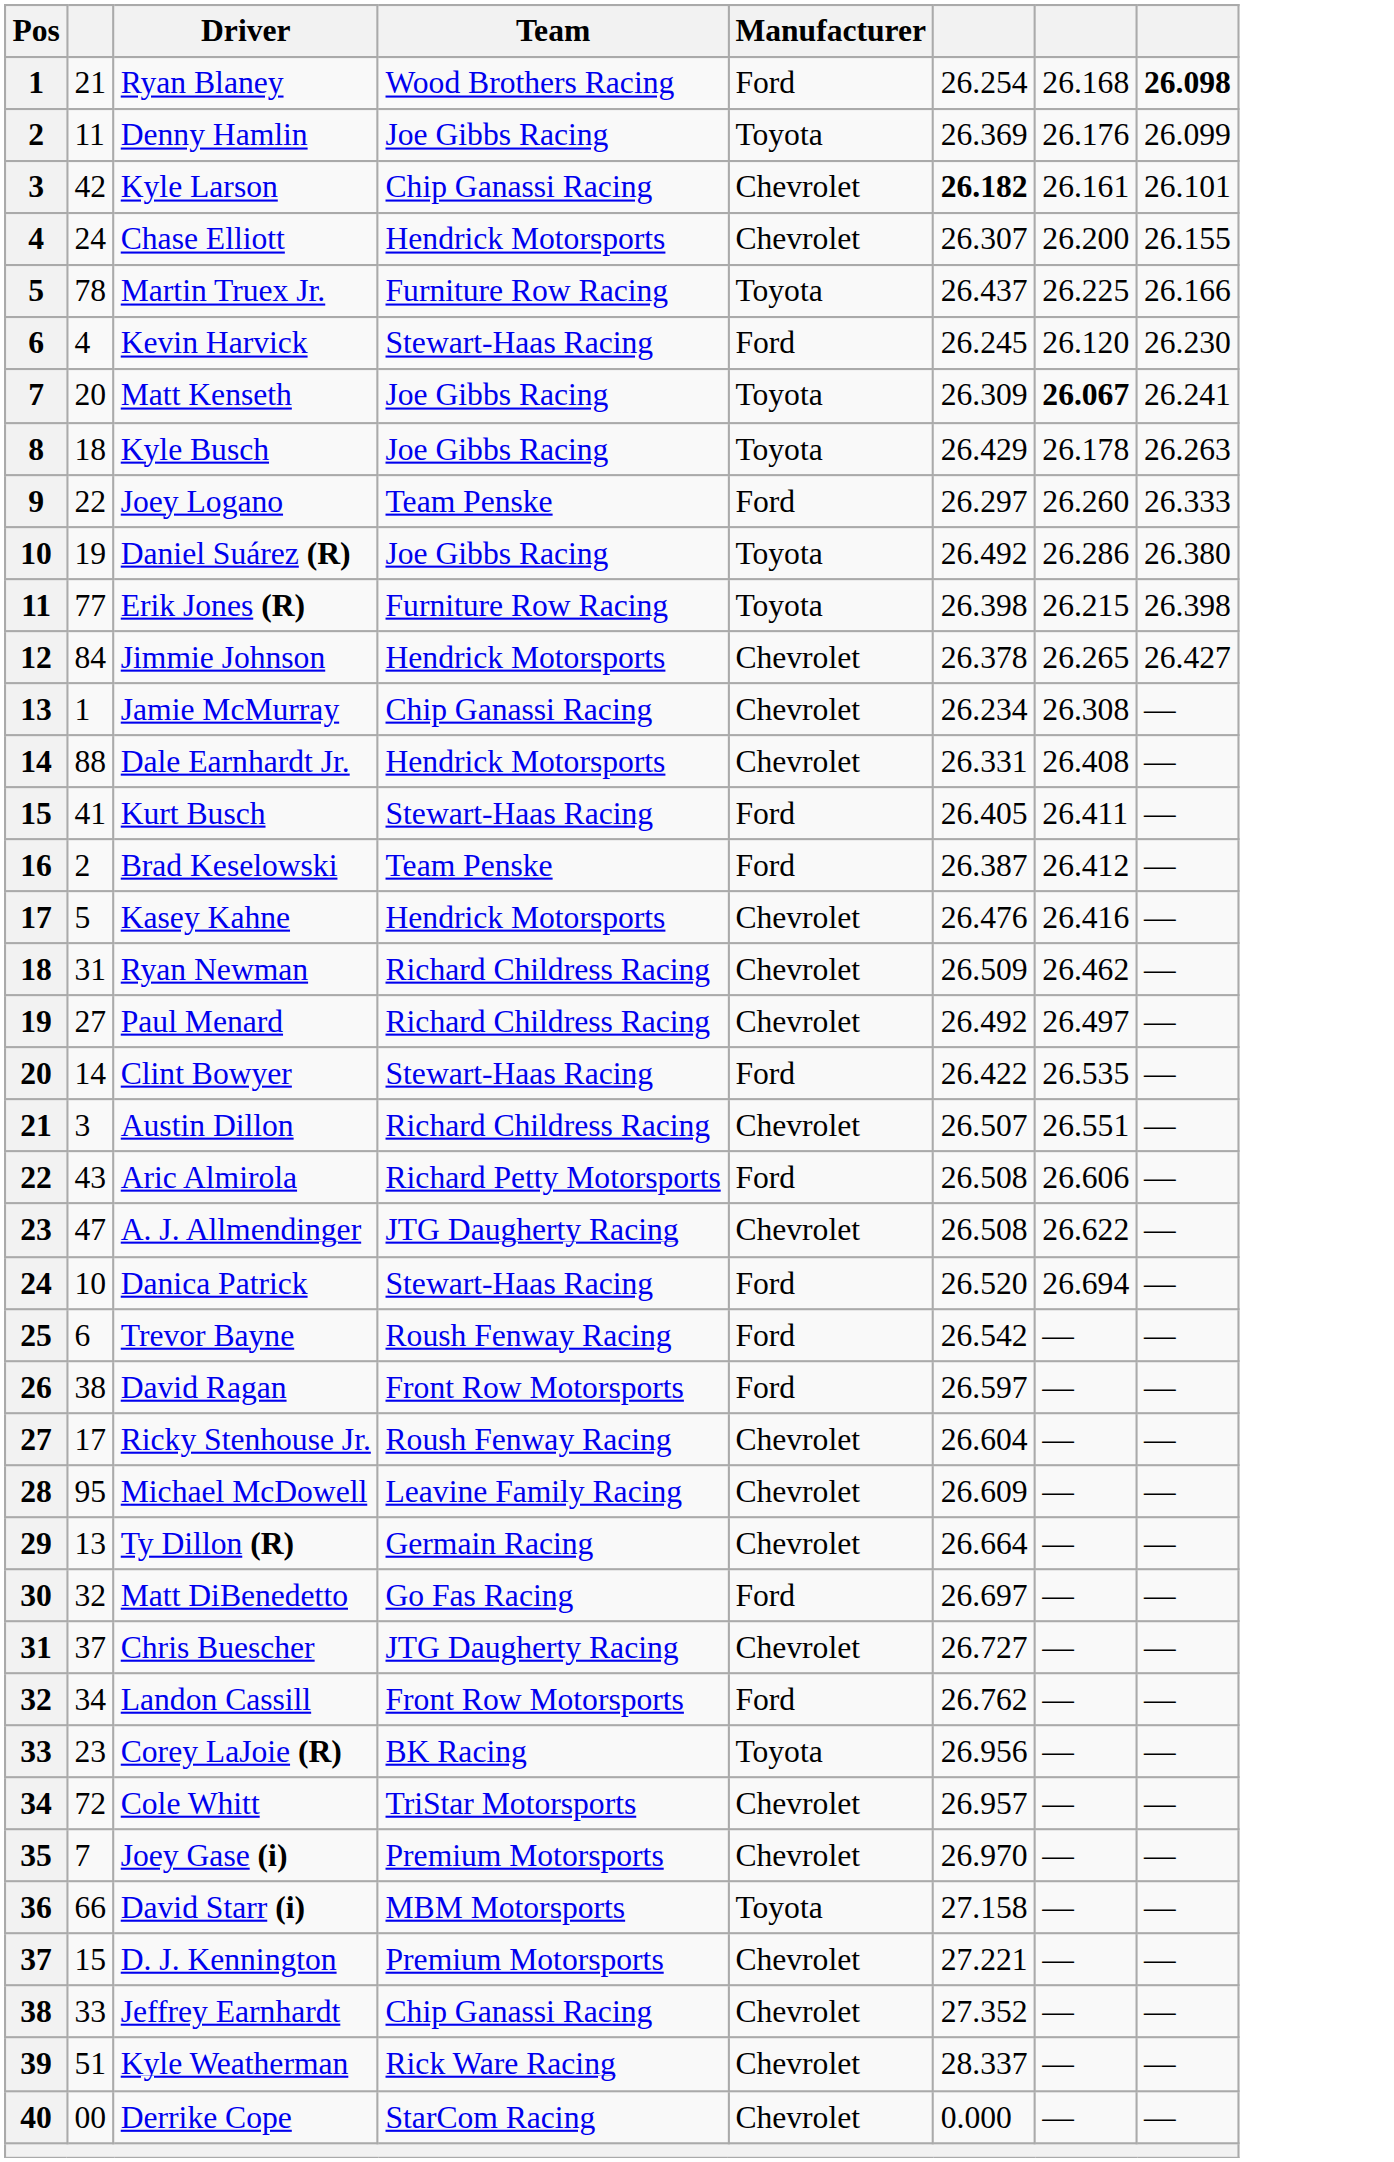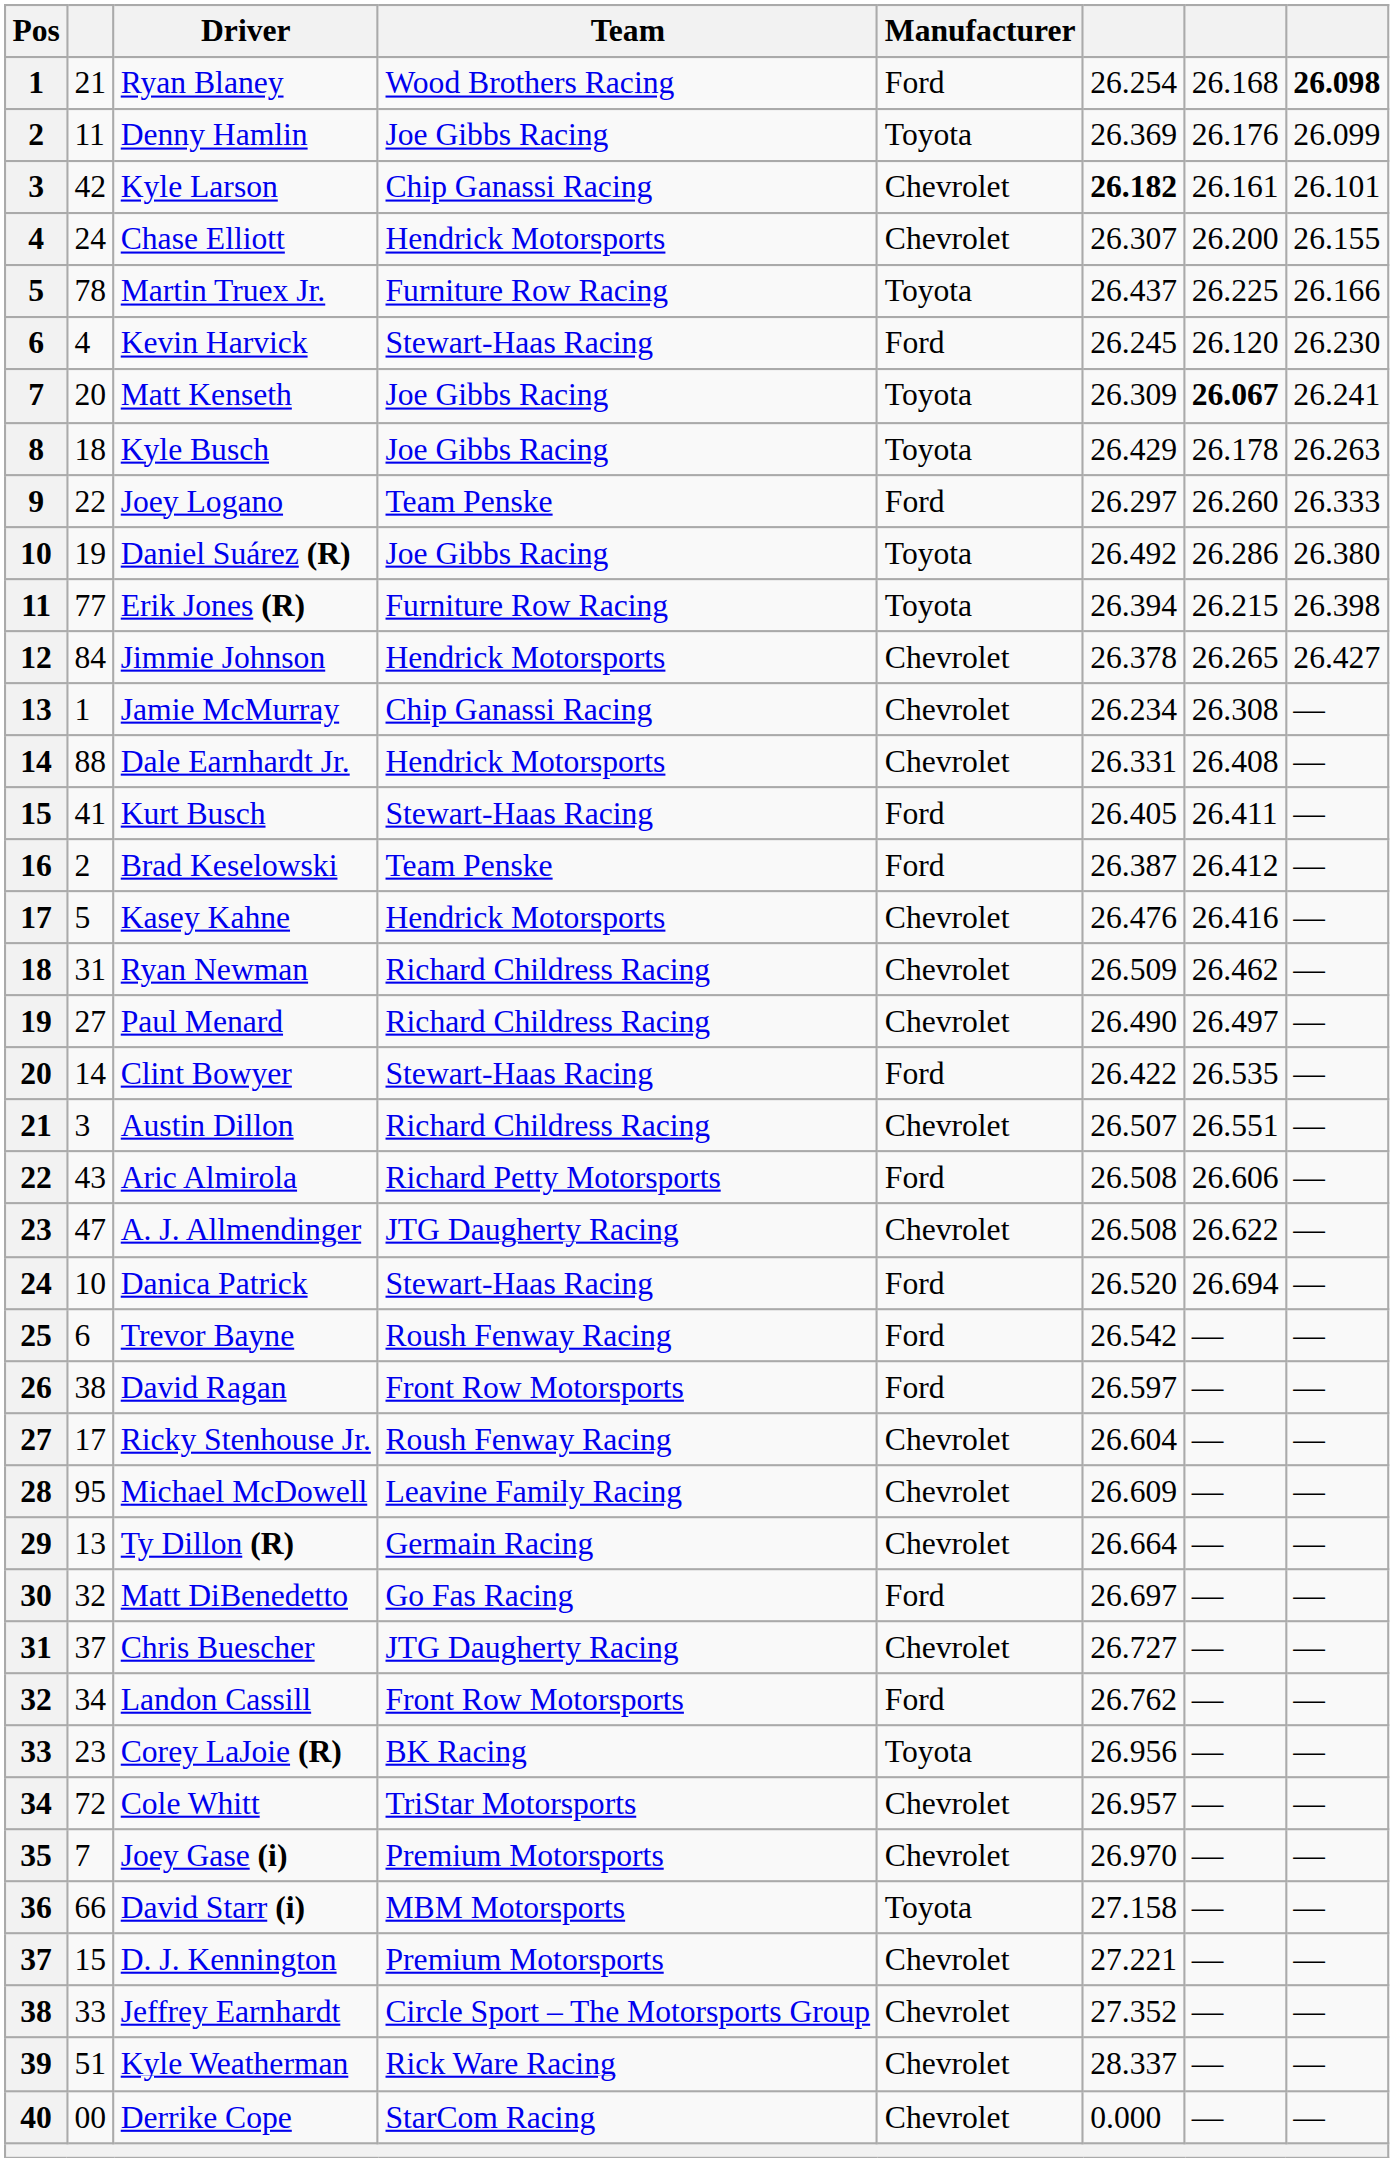Erik Jones (R) | column 6: 26.398 -> 26.394
Paul Menard | column 6: 26.492 -> 26.490
Jeffrey Earnhardt | Team: Chip Ganassi Racing -> Circle Sport – The Motorsports Group
